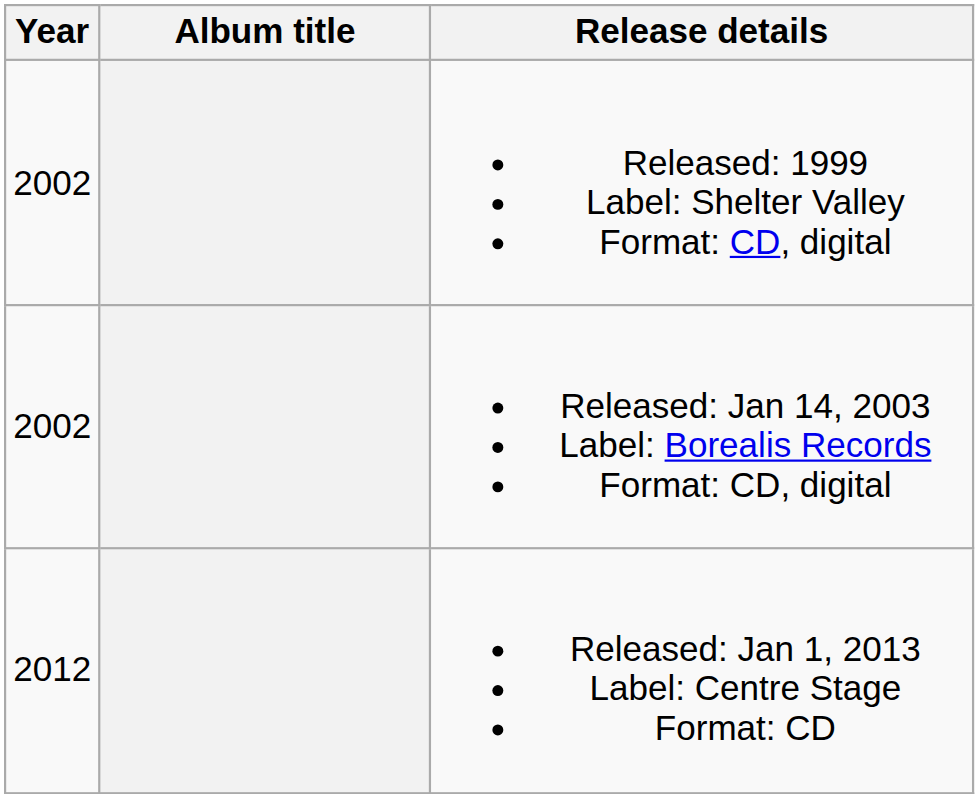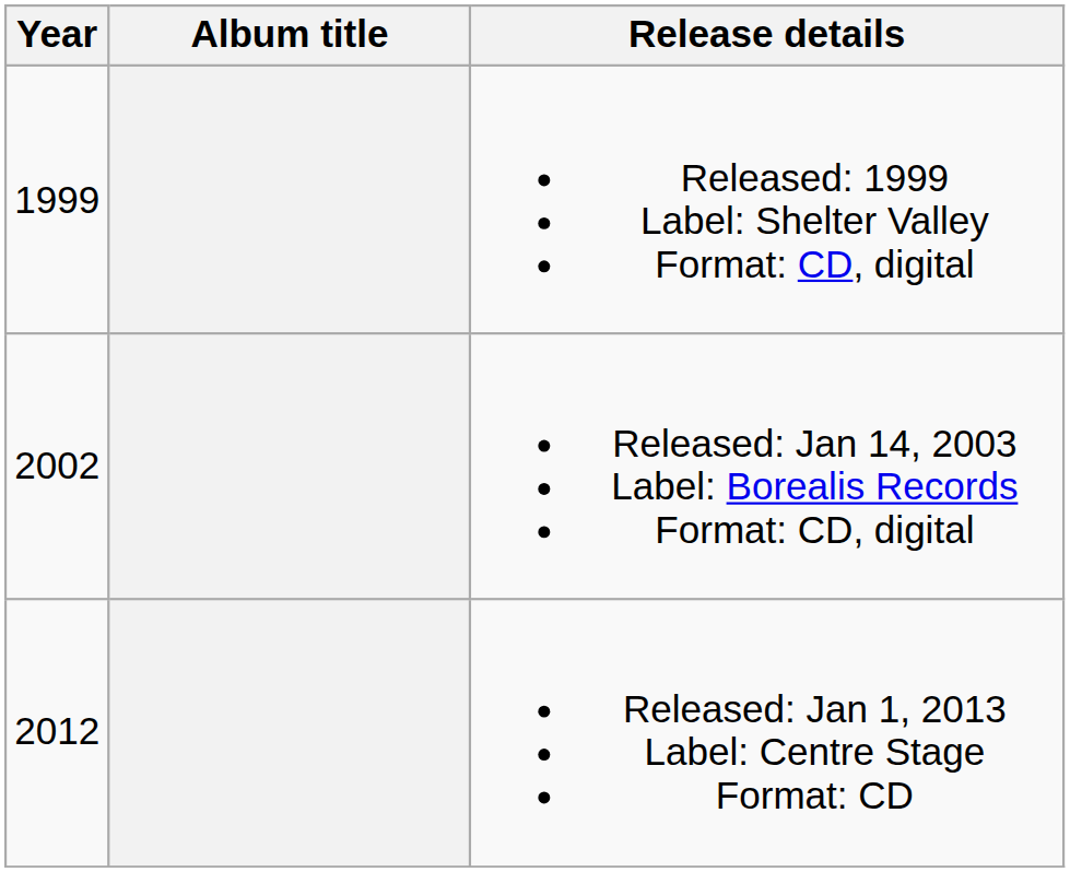Released: 1999 Label: Shelter Valley Format: CD, digital | Year: 2002 -> 1999
